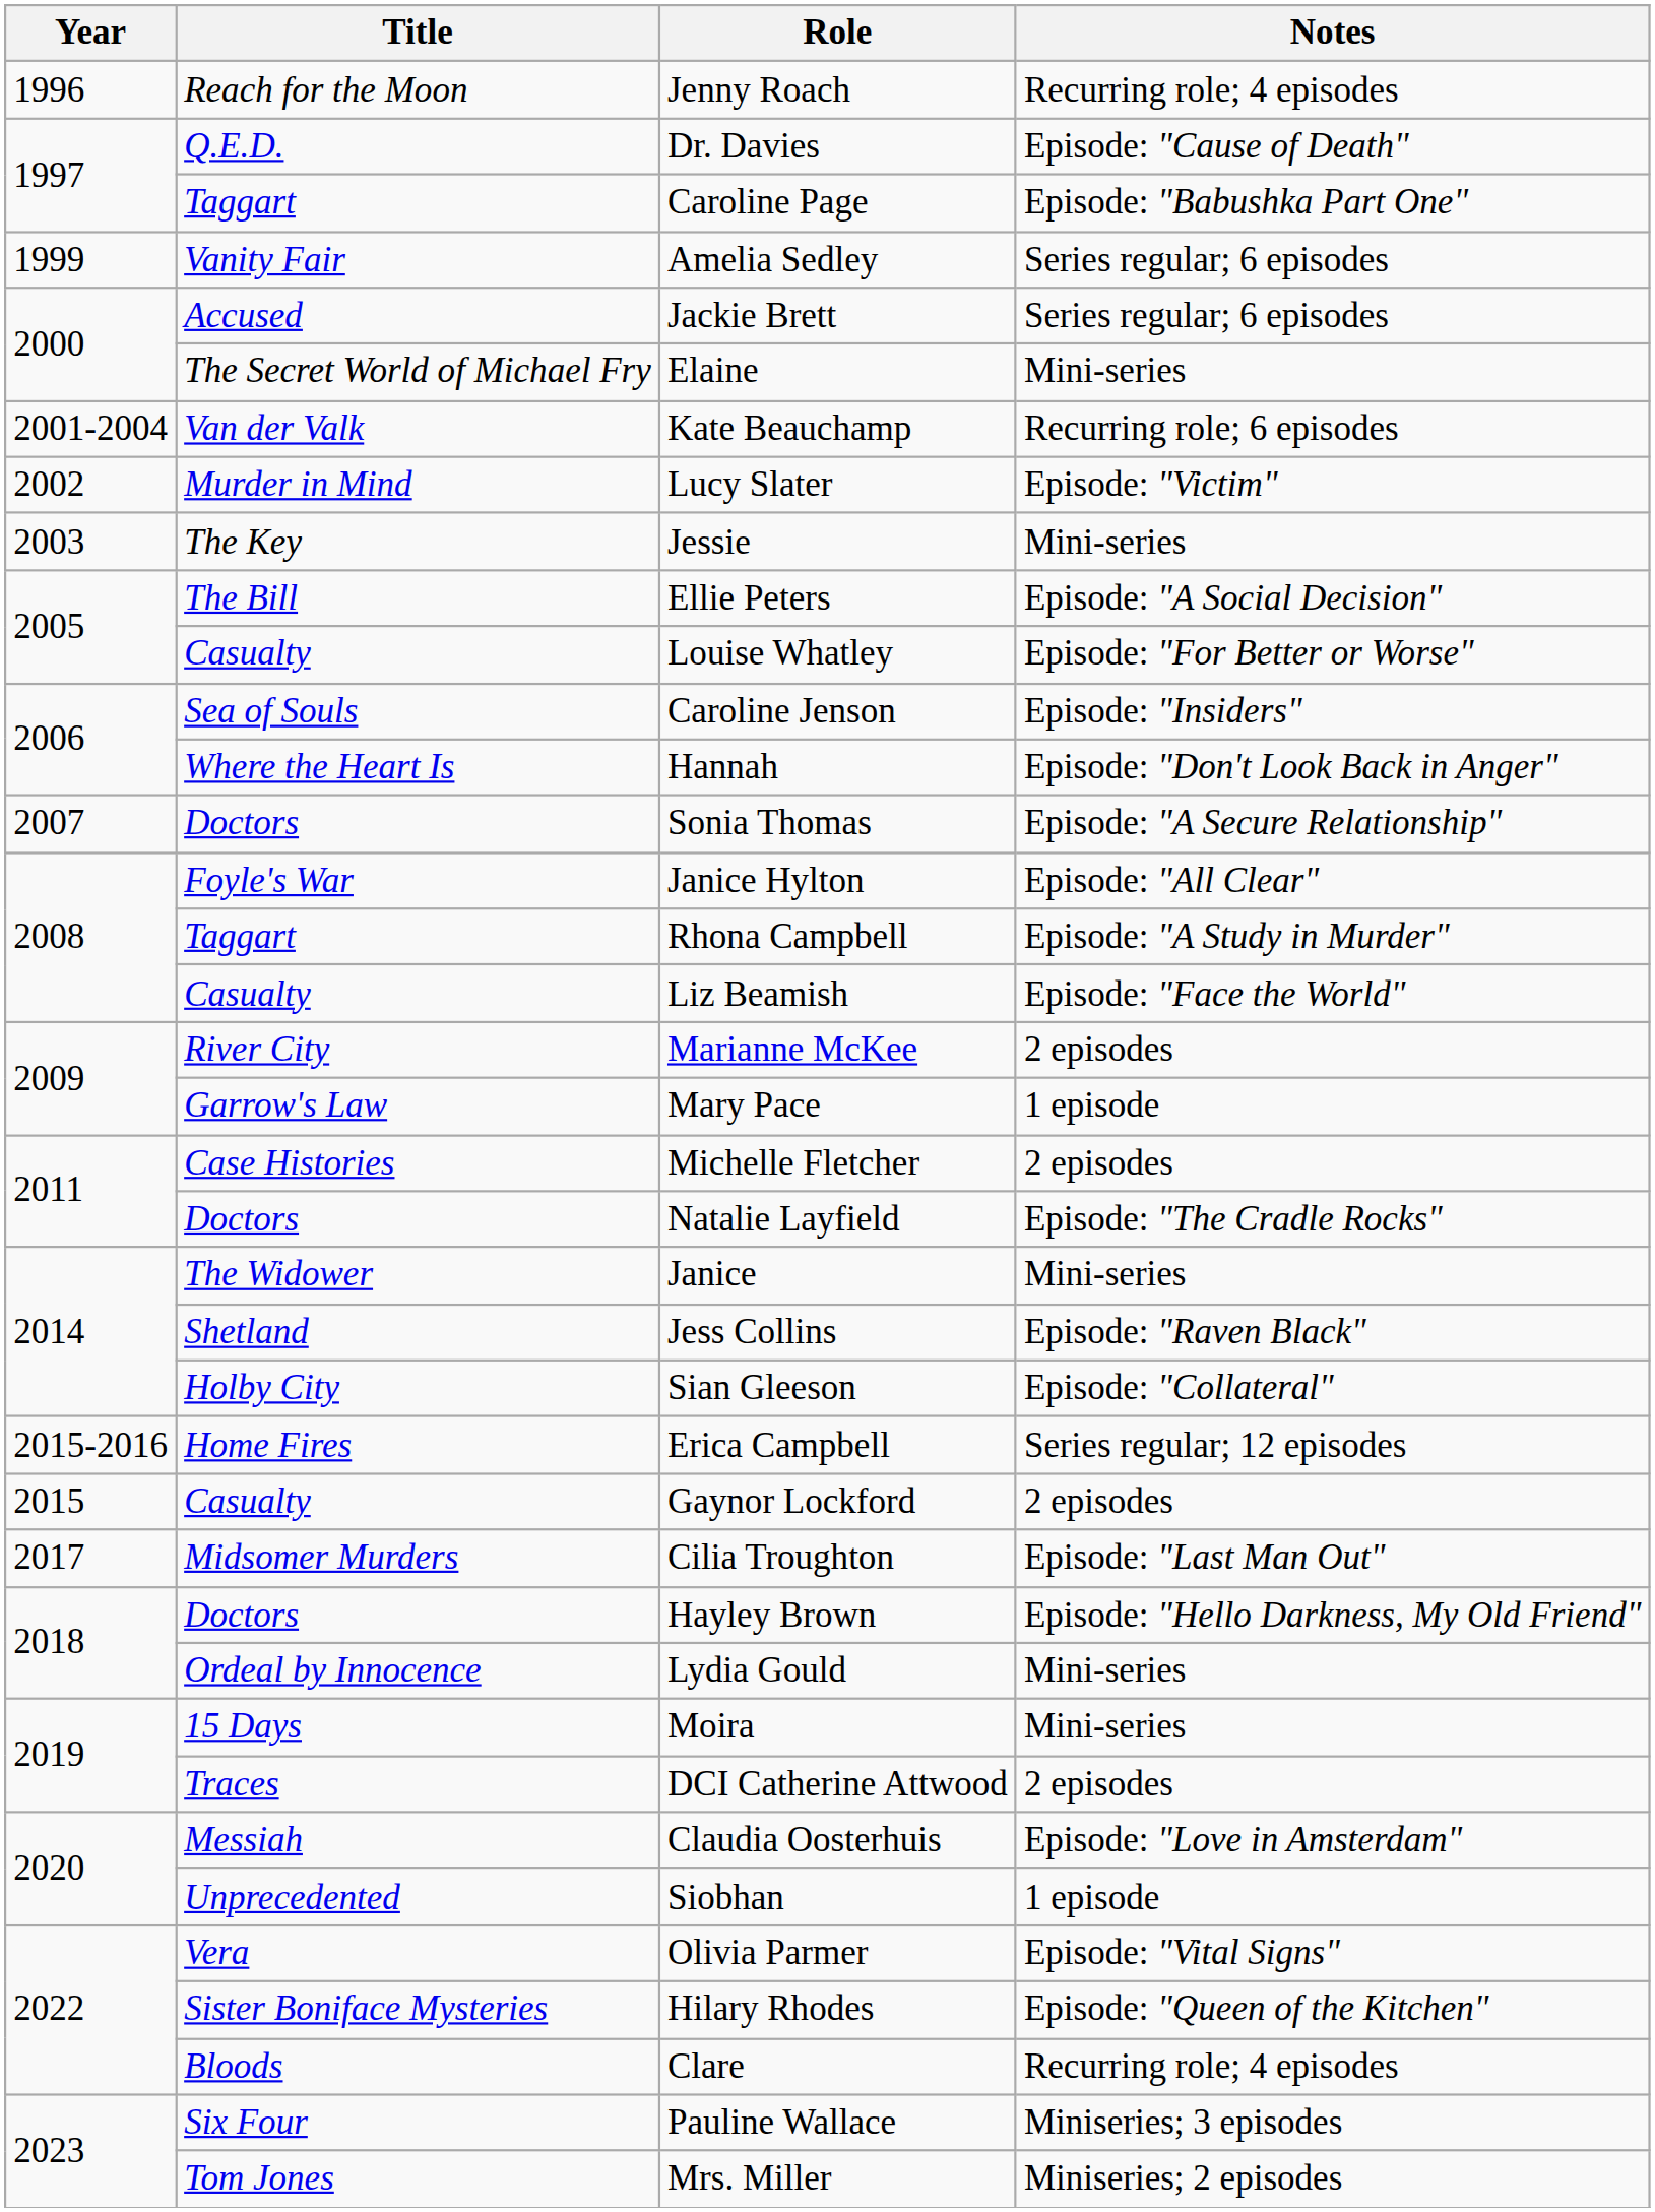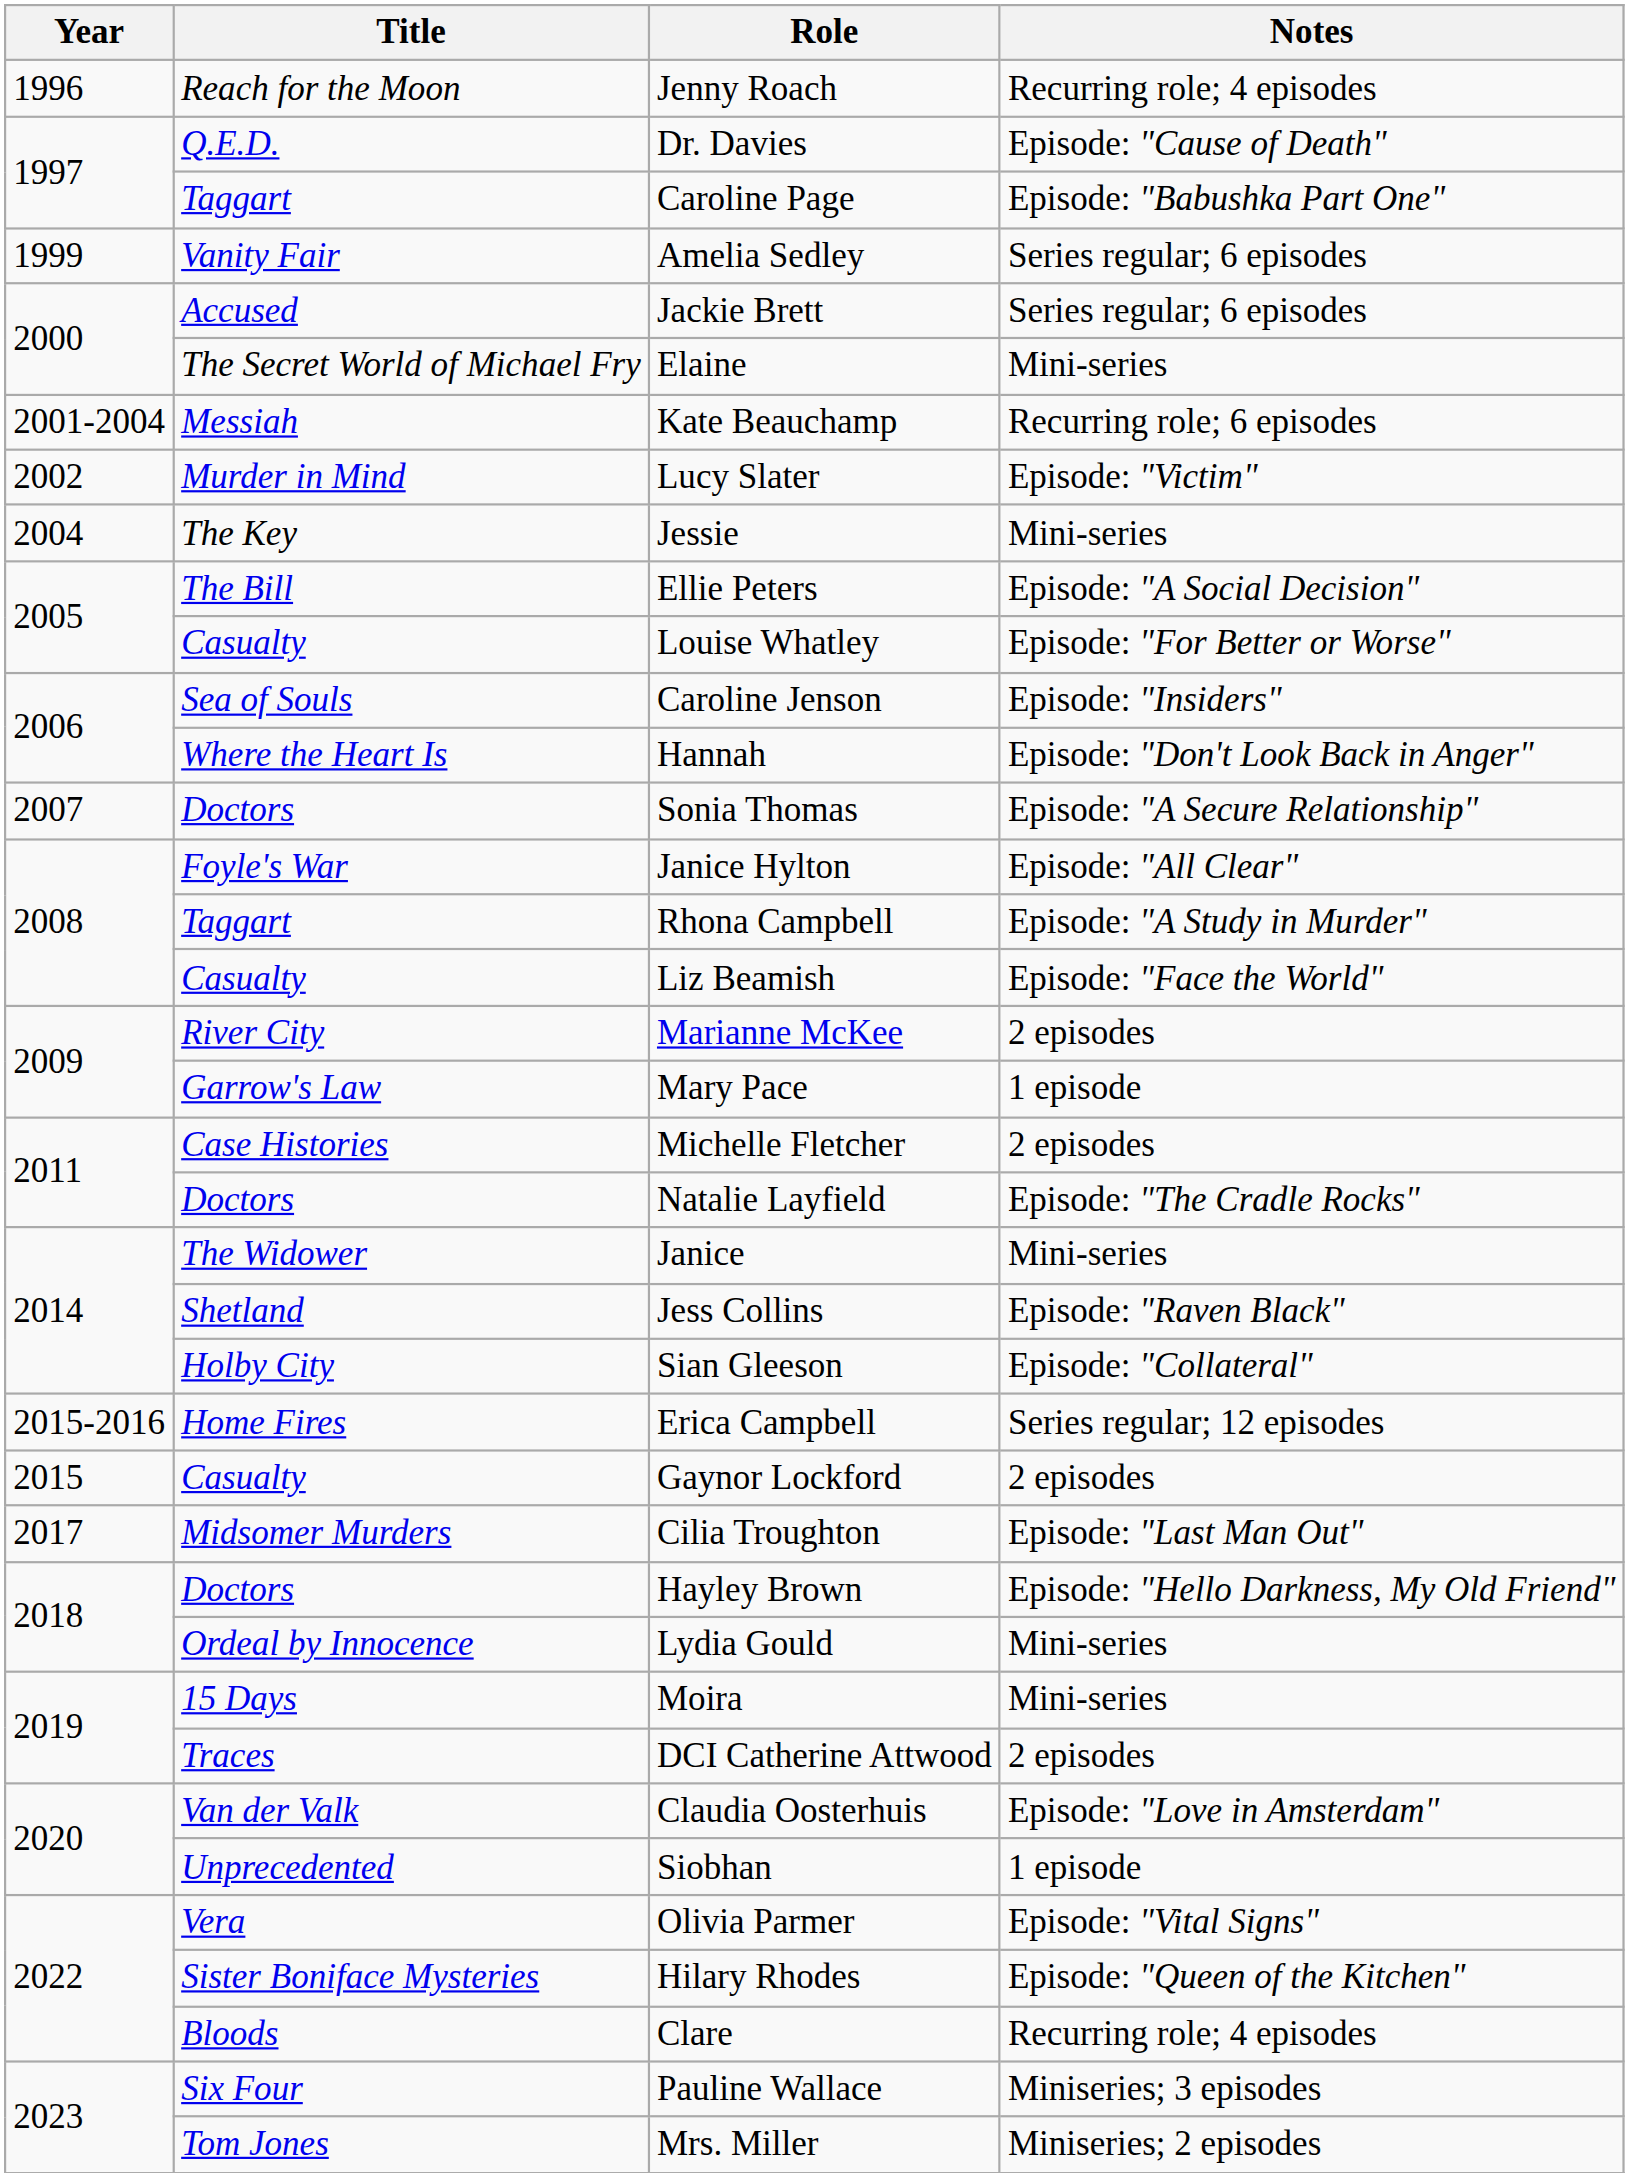Kate Beauchamp | Title: Van der Valk -> Messiah
Jessie | Year: 2003 -> 2004
Claudia Oosterhuis | Title: Messiah -> Van der Valk
